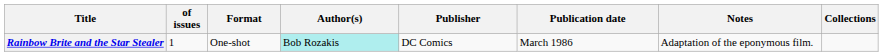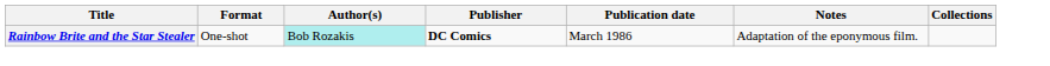- column: of issues | 1
Rainbow Brite and the Star Stealer | Publisher: normal -> bold
